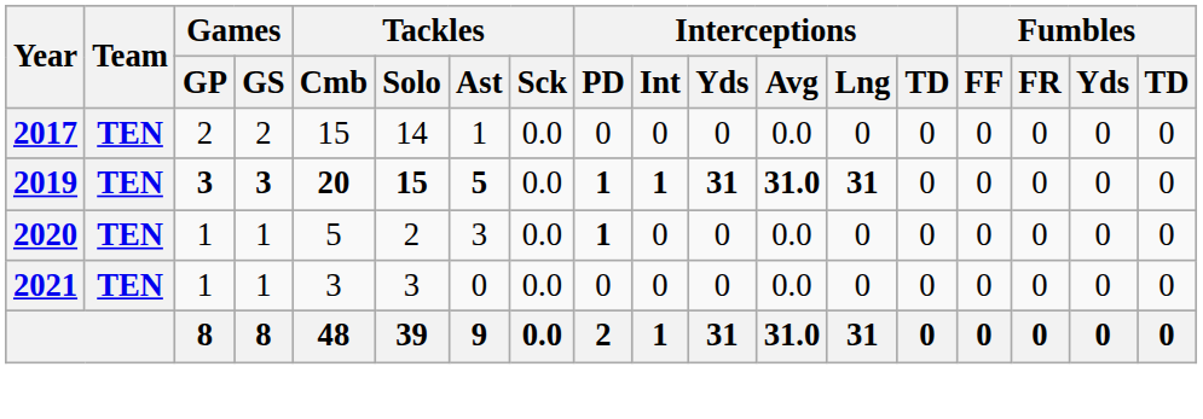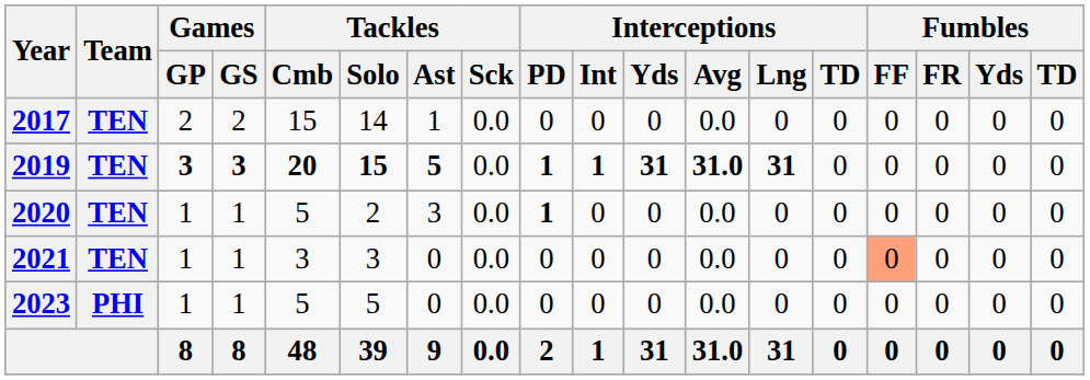2021 | Fumbles / FF: no background -> lightsalmon background
+ row: 2023 | PHI | 1 | 1 | 5 | 5 | 0 | 0.0 | 0 | 0 | 0 | 0.0 | 0 | 0 | 0 | 0 | 0 | 0
